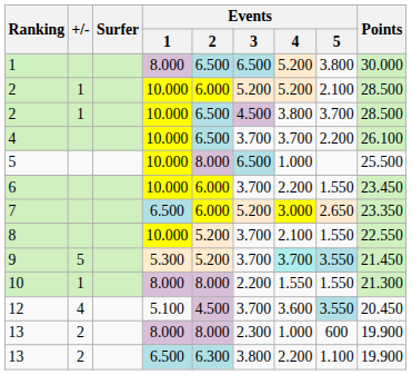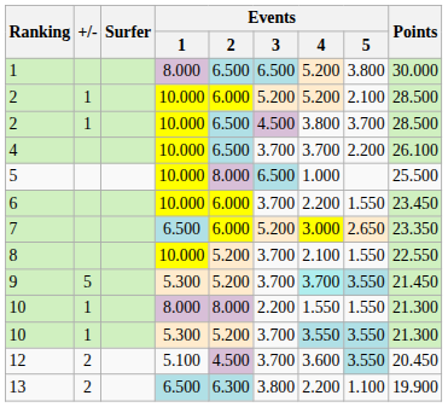+ row: 10 | 1 | 5.300 | 5.200 | 3.700 | 3.550 | 3.550 | 21.300
12 | +/-: 4 -> 2
- row: 13 | 2 | 8.000 | 8.000 | 2.300 | 1.000 | 600 | 19.900
